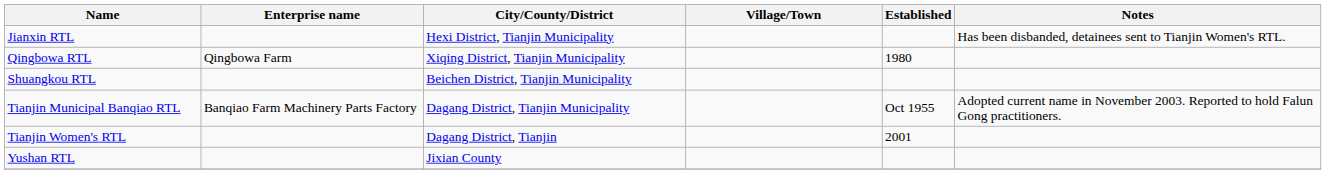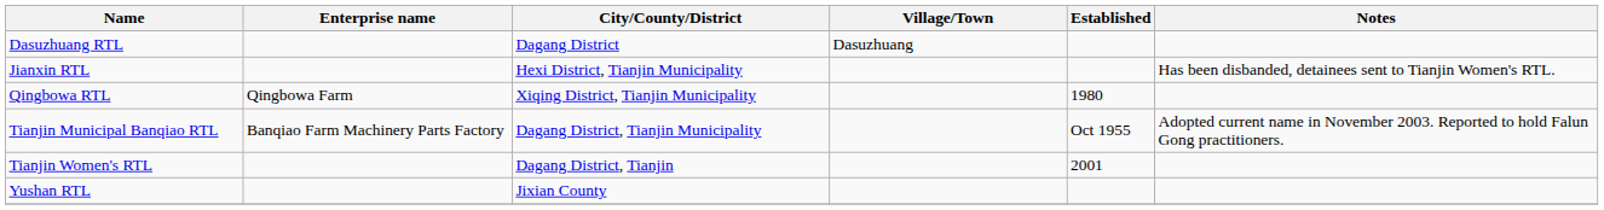+ row: Dasuzhuang RTL | Dagang District | Dasuzhuang
- row: Shuangkou RTL | Beichen District, Tianjin Municipality
